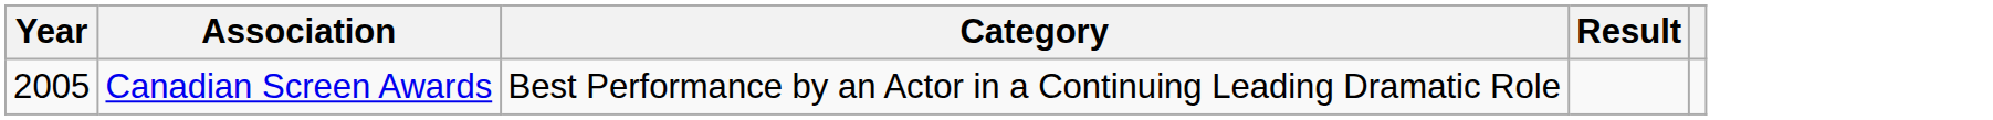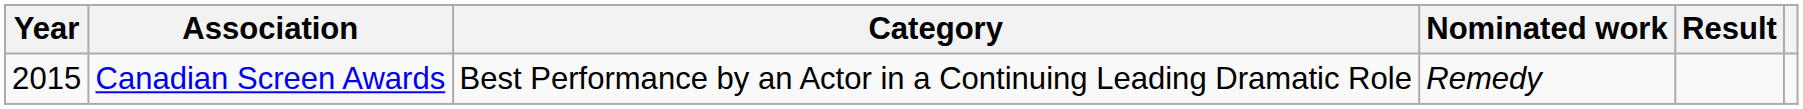+ column: Nominated work | Remedy
Canadian Screen Awards | Year: 2005 -> 2015
